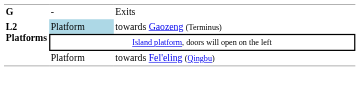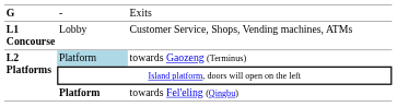+ row: L1 Concourse | Lobby | Customer Service, Shops, Vending machines, ATMs
towards Fel'eling (Qingbu) | column 2: normal -> bold
